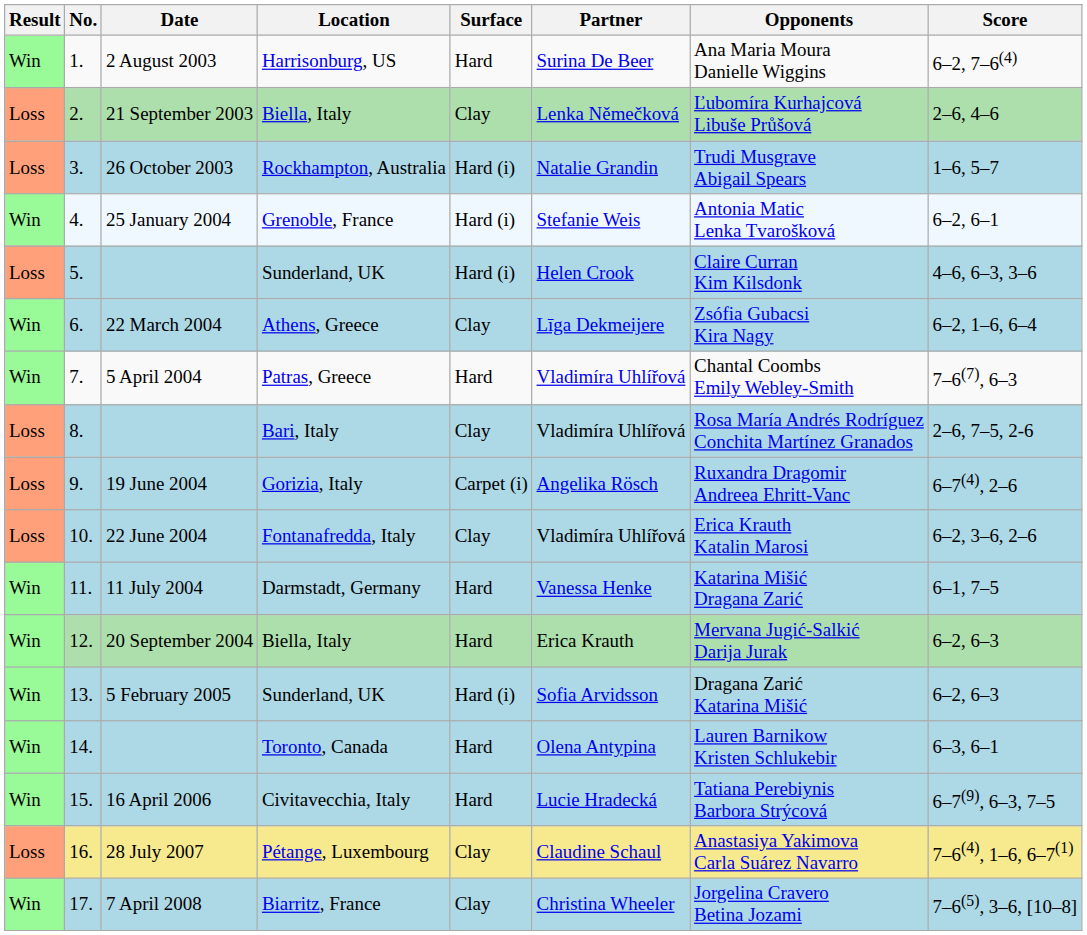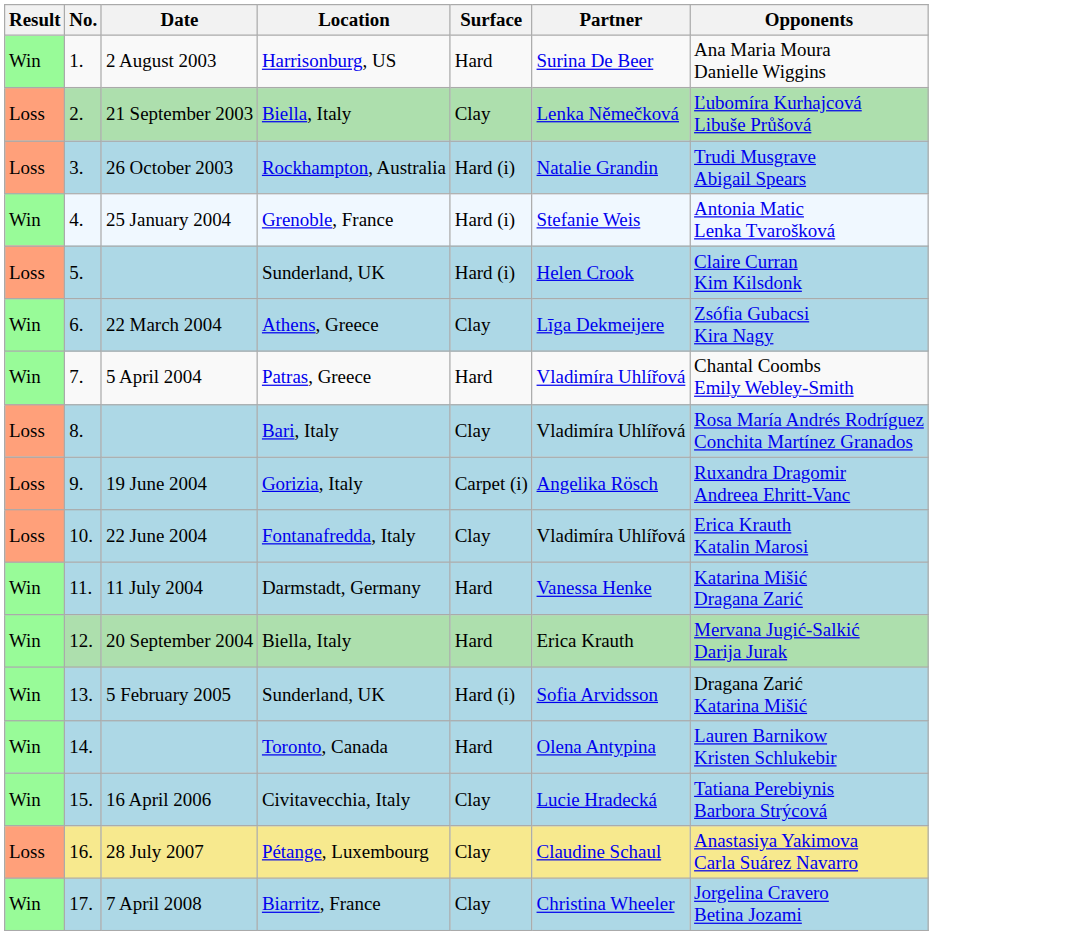- column: Score | 6–2, 7–6(4) | 2–6, 4–6 | 1–6, 5–7 | 6–2, 6–1 | 4–6, 6–3, 3–6 | 6–2, 1–6, 6–4 | 7–6(7), 6–3 | 2–6, 7–5, 2-6 | 6–7(4), 2–6 | 6–2, 3–6, 2–6 | 6–1, 7–5 | 6–2, 6–3 | 6–2, 6–3 | 6–3, 6–1 | 6–7(9), 6–3, 7–5 | 7–6(4), 1–6, 6–7(1) | 7–6(5), 3–6, [10–8]
15. | Surface: Hard -> Clay
